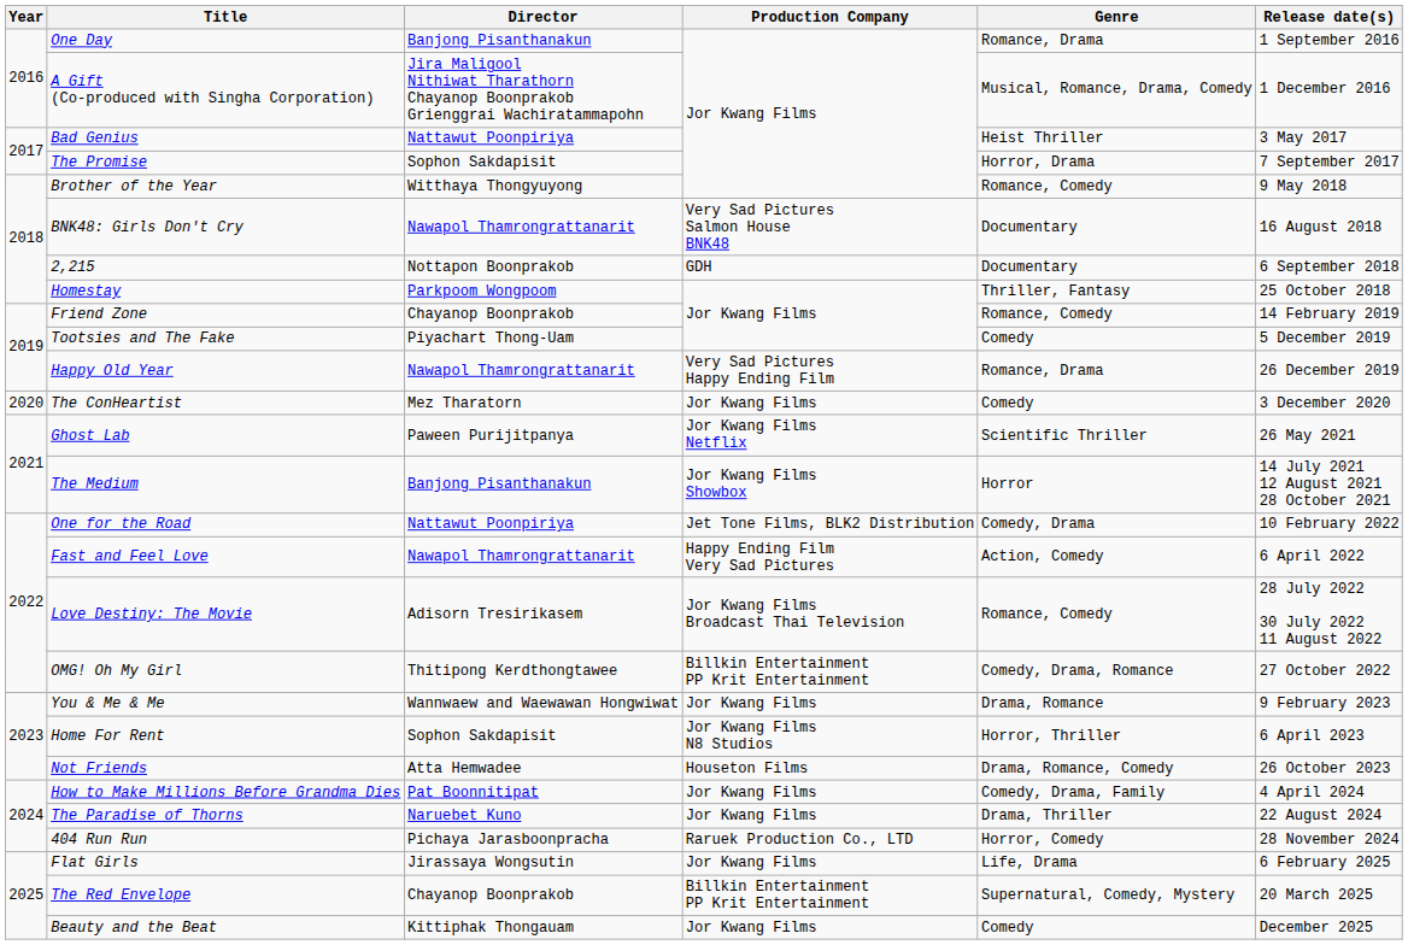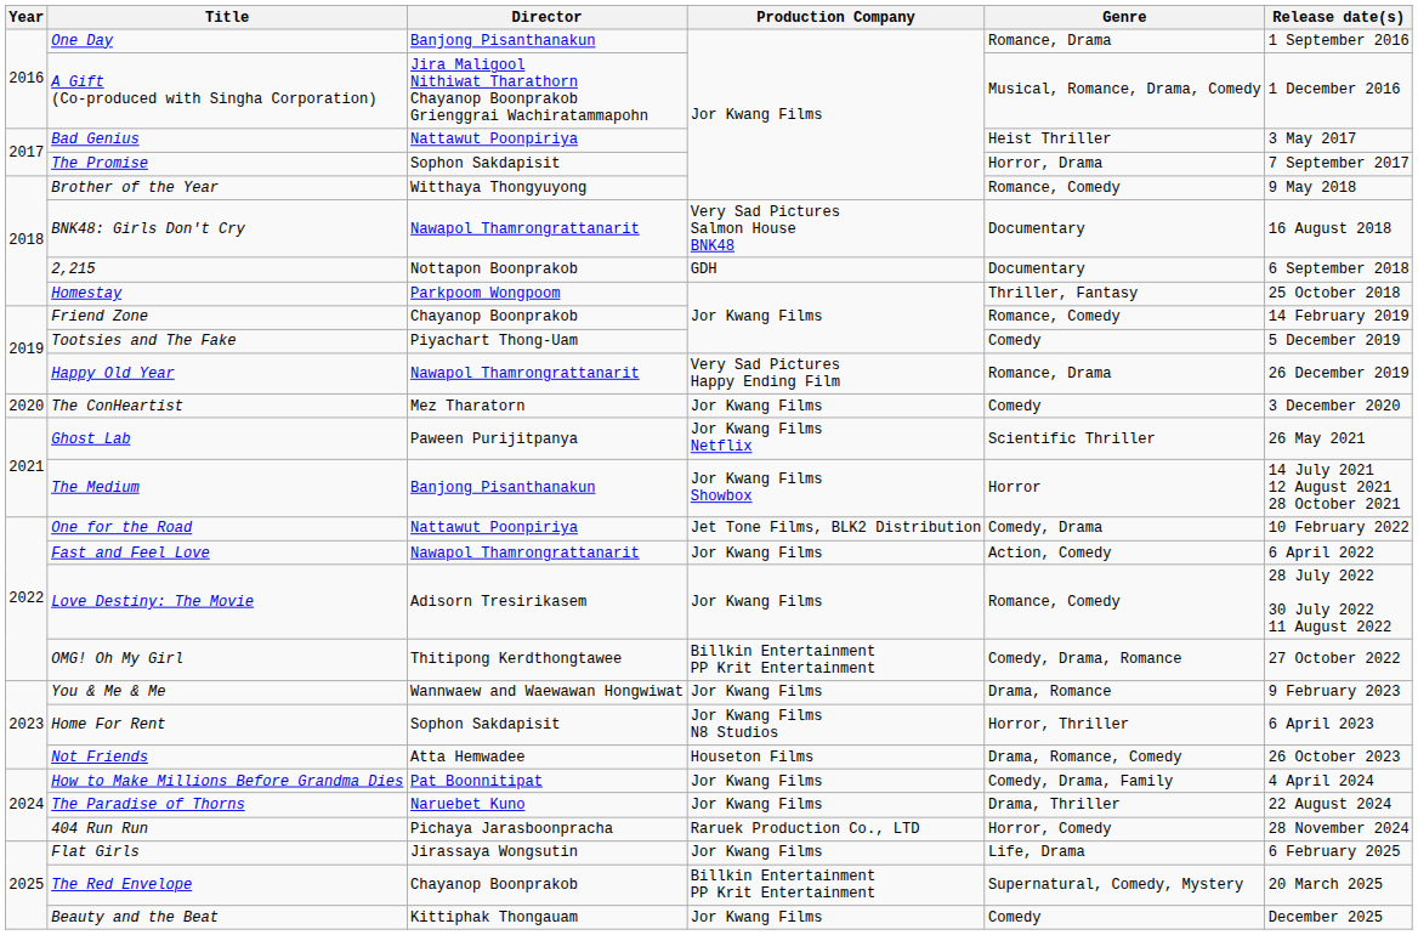Fast and Feel Love | Production Company: Happy Ending Film Very Sad Pictures -> Jor Kwang Films
Love Destiny: The Movie | Production Company: Jor Kwang Films Broadcast Thai Television -> Jor Kwang Films
